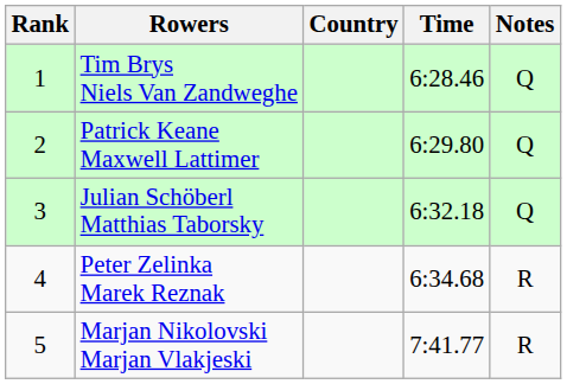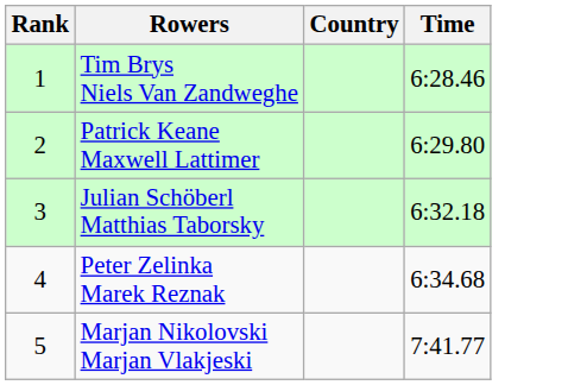- column: Notes | Q | Q | Q | R | R
